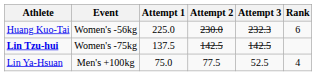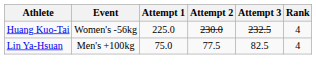Huang Kuo-Tai | Attempt 3: 232.3 -> 232.5
Huang Kuo-Tai | Rank: 6 -> 4
- row: Lin Tzu-hui | Women's -75kg | 137.5 | 142.5 | 142.5
Lin Ya-Hsuan | Attempt 3: 52.5 -> 82.5
